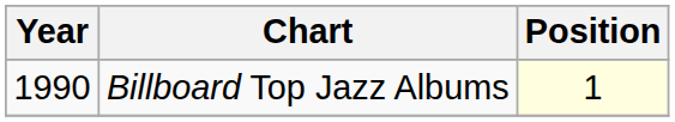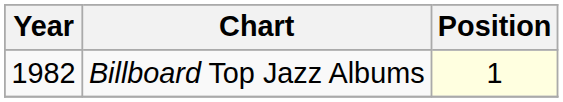Billboard Top Jazz Albums | Year: 1990 -> 1982
